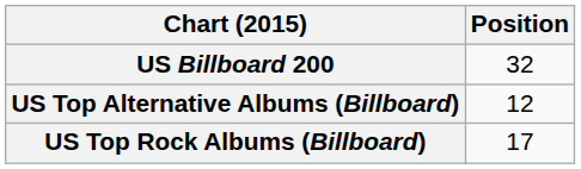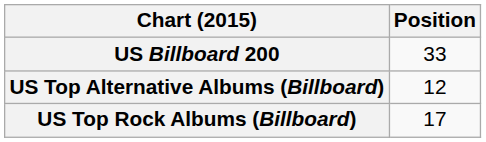US Billboard 200 | Position: 32 -> 33
